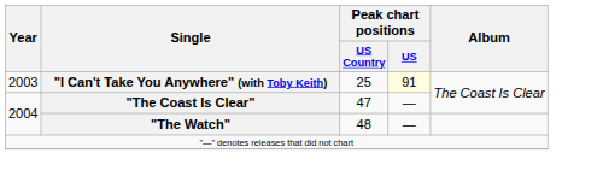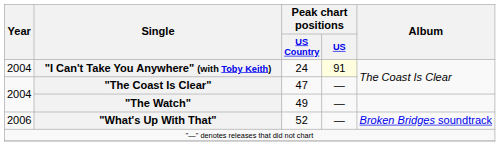"I Can't Take You Anywhere" (with Toby Keith) | Year: 2003 -> 2004
"I Can't Take You Anywhere" (with Toby Keith) | Peak chart positions / US Country: 25 -> 24
"The Watch" | Peak chart positions / US Country: 48 -> 49
+ row: 2006 | "What's Up With That" | 52 | — | Broken Bridges soundtrack
